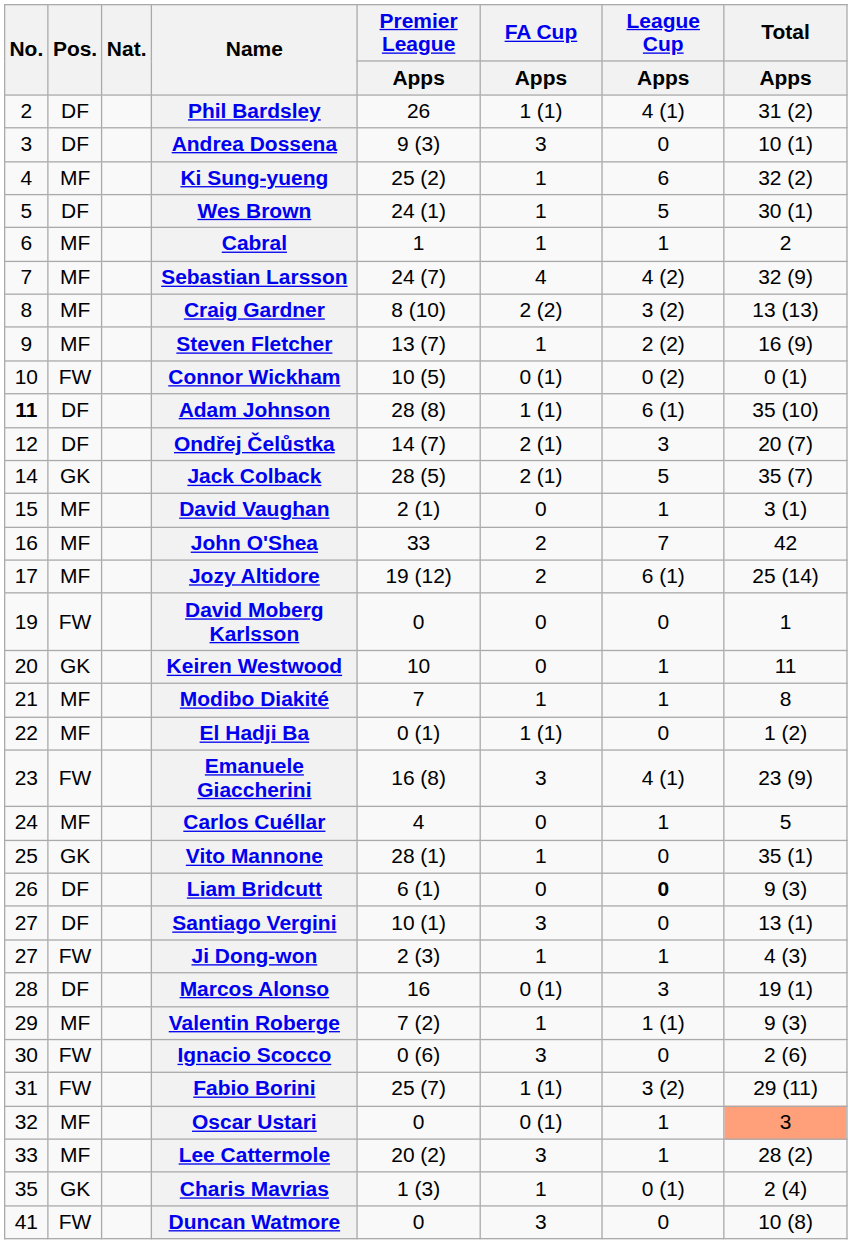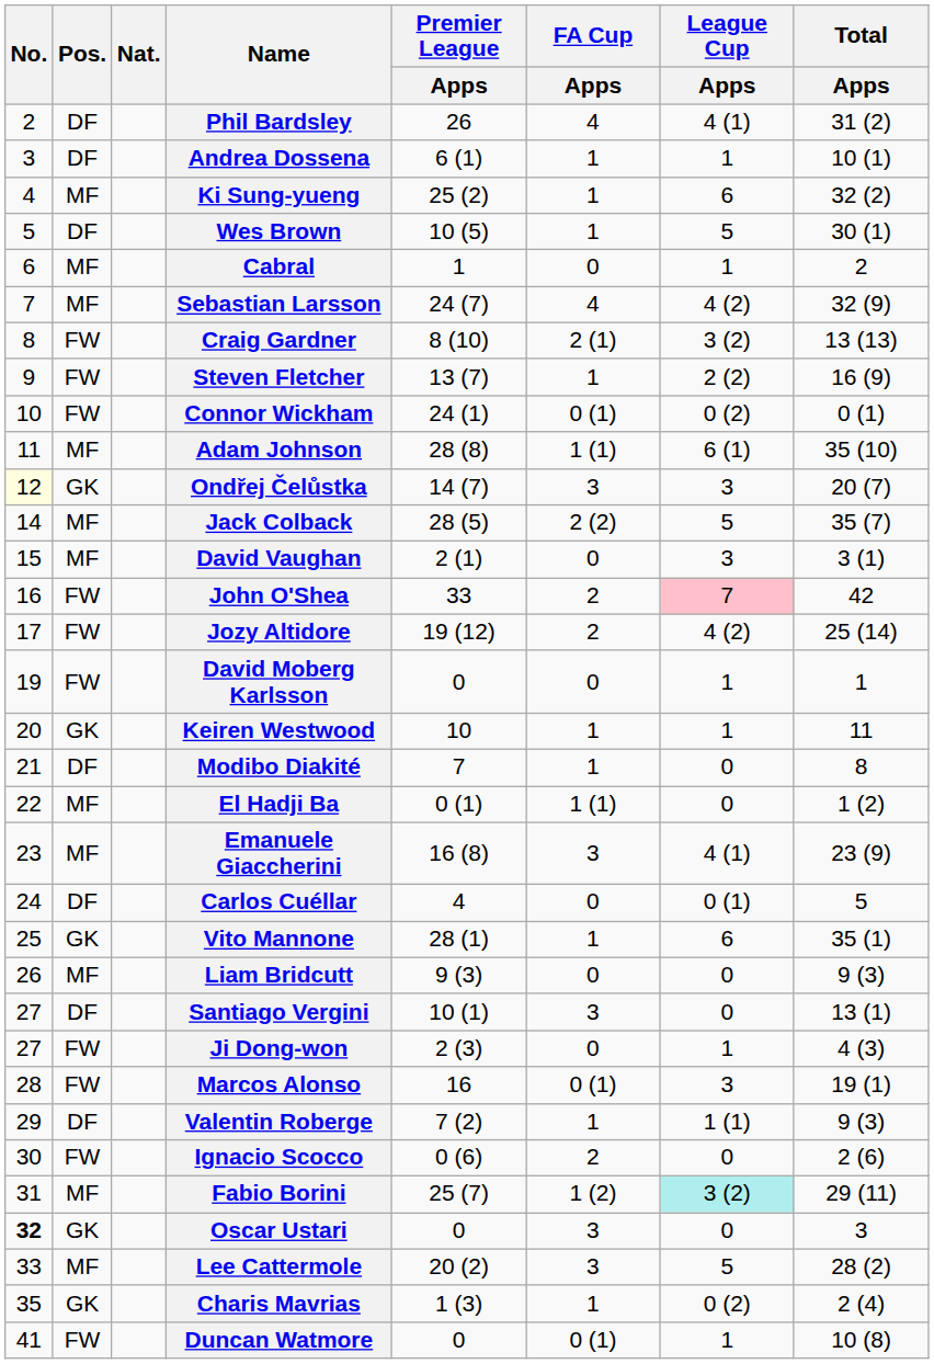Phil Bardsley | FA Cup / Apps: 1 (1) -> 4
Andrea Dossena | Premier League / Apps: 9 (3) -> 6 (1)
Andrea Dossena | FA Cup / Apps: 3 -> 1
Andrea Dossena | League Cup / Apps: 0 -> 1
Wes Brown | Premier League / Apps: 24 (1) -> 10 (5)
Cabral | FA Cup / Apps: 1 -> 0
Craig Gardner | Pos.: MF -> FW
Craig Gardner | FA Cup / Apps: 2 (2) -> 2 (1)
Steven Fletcher | Pos.: MF -> FW
Connor Wickham | Premier League / Apps: 10 (5) -> 24 (1)
Adam Johnson | No.: bold -> normal
Adam Johnson | Pos.: DF -> MF
Ondřej Čelůstka | No.: no background -> lightyellow background
Ondřej Čelůstka | Pos.: DF -> GK
Ondřej Čelůstka | FA Cup / Apps: 2 (1) -> 3
Jack Colback | Pos.: GK -> MF
Jack Colback | FA Cup / Apps: 2 (1) -> 2 (2)
David Vaughan | League Cup / Apps: 1 -> 3
John O'Shea | Pos.: MF -> FW
John O'Shea | League Cup / Apps: no background -> pink background
Jozy Altidore | Pos.: MF -> FW
Jozy Altidore | League Cup / Apps: 6 (1) -> 4 (2)
David Moberg Karlsson | League Cup / Apps: 0 -> 1
Keiren Westwood | FA Cup / Apps: 0 -> 1
Modibo Diakité | Pos.: MF -> DF
Modibo Diakité | League Cup / Apps: 1 -> 0
Emanuele Giaccherini | Pos.: FW -> MF
Carlos Cuéllar | Pos.: MF -> DF
Carlos Cuéllar | League Cup / Apps: 1 -> 0 (1)
Vito Mannone | League Cup / Apps: 0 -> 6
Liam Bridcutt | Pos.: DF -> MF
Liam Bridcutt | Premier League / Apps: 6 (1) -> 9 (3)
Liam Bridcutt | League Cup / Apps: bold -> normal
Ji Dong-won | FA Cup / Apps: 1 -> 0
Marcos Alonso | Pos.: DF -> FW
Valentin Roberge | Pos.: MF -> DF
Ignacio Scocco | FA Cup / Apps: 3 -> 2
Fabio Borini | Pos.: FW -> MF
Fabio Borini | FA Cup / Apps: 1 (1) -> 1 (2)
Fabio Borini | League Cup / Apps: no background -> paleturquoise background
Oscar Ustari | No.: normal -> bold
Oscar Ustari | Pos.: MF -> GK
Oscar Ustari | FA Cup / Apps: 0 (1) -> 3
Oscar Ustari | League Cup / Apps: 1 -> 0
Oscar Ustari | Total / Apps: lightsalmon background -> no background
Lee Cattermole | League Cup / Apps: 1 -> 5
Charis Mavrias | League Cup / Apps: 0 (1) -> 0 (2)
Duncan Watmore | FA Cup / Apps: 3 -> 0 (1)
Duncan Watmore | League Cup / Apps: 0 -> 1
